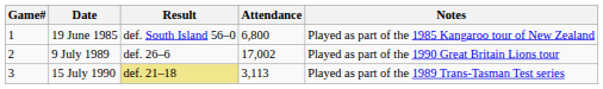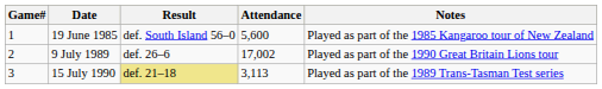19 June 1985 | Attendance: 6,800 -> 5,600
